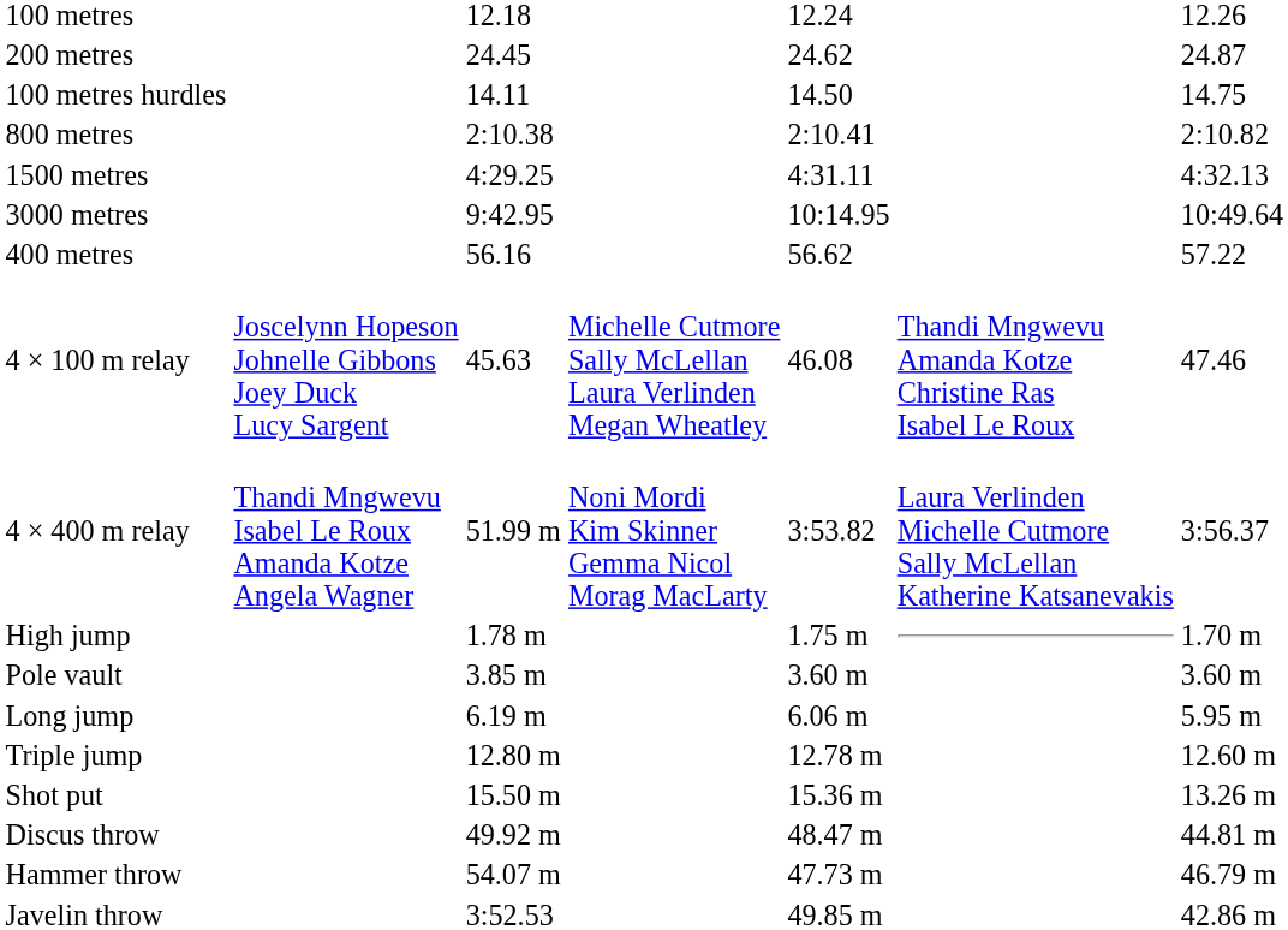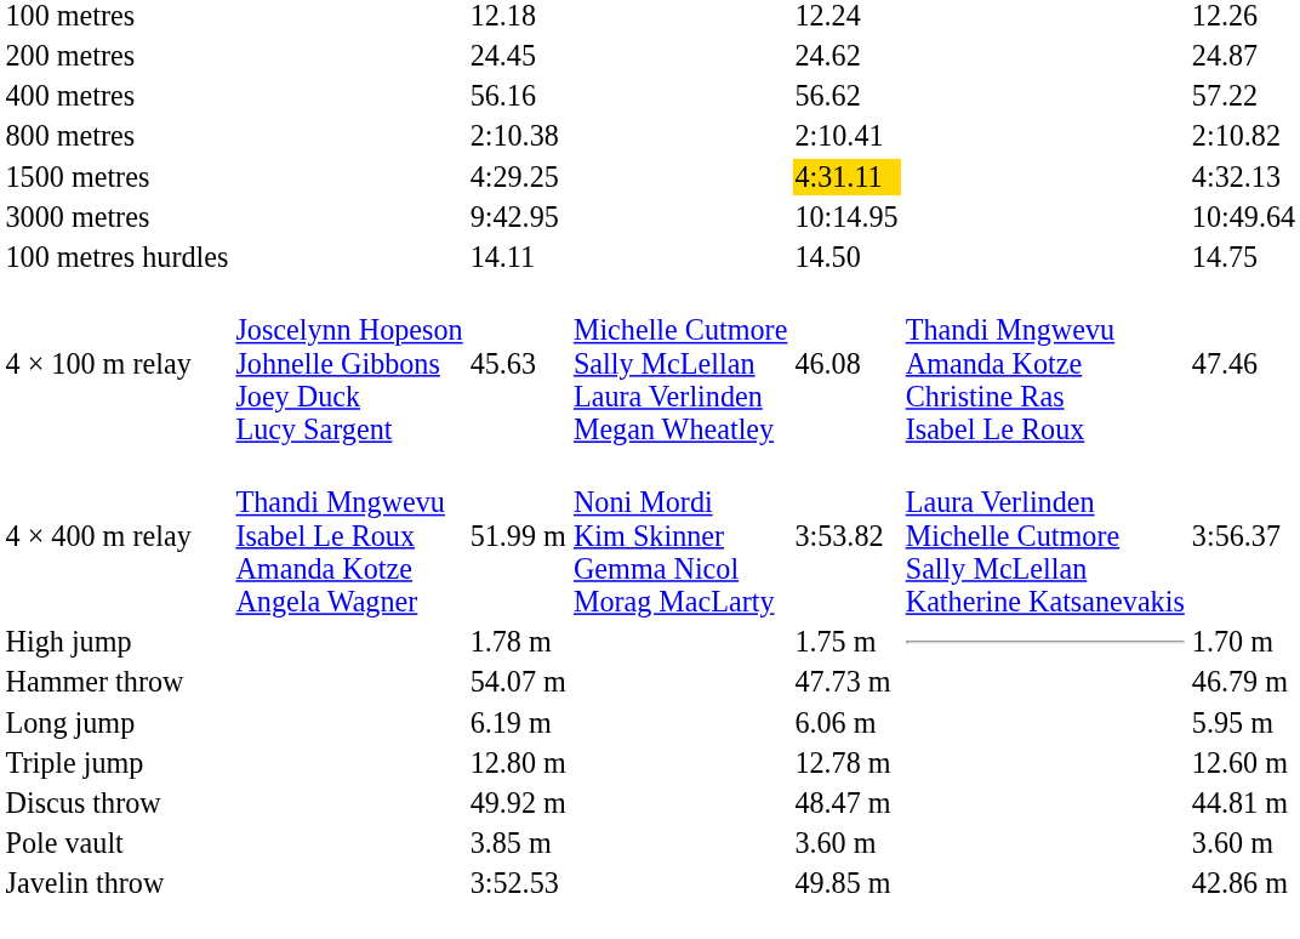rows swapped: 400 metres <-> 100 metres hurdles
1500 metres | column 5: no background -> gold background
rows swapped: Pole vault <-> Hammer throw
- row: Shot put | 15.50 m | 15.36 m | 13.26 m
